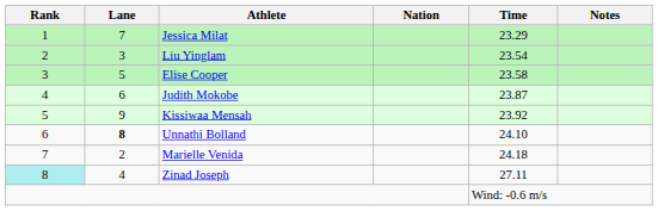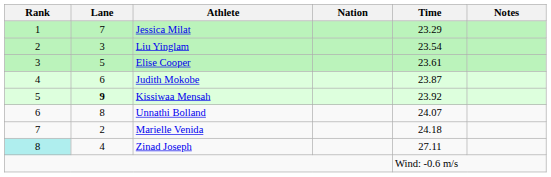Elise Cooper | Time: 23.58 -> 23.61
Kissiwaa Mensah | Lane: normal -> bold
Unnathi Bolland | Lane: bold -> normal
Unnathi Bolland | Time: 24.10 -> 24.07
